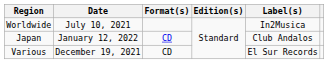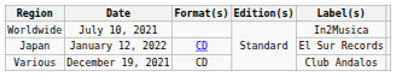Japan | Label(s): Club Andalos -> El Sur Records
Various | Label(s): El Sur Records -> Club Andalos
